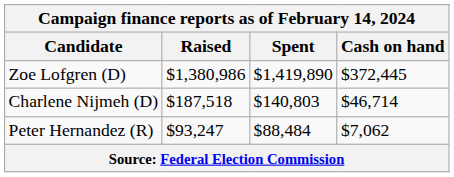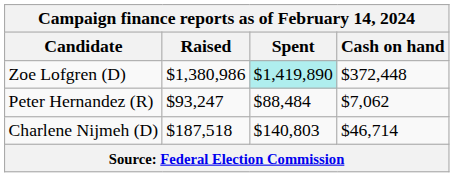Zoe Lofgren (D) | Spent: no background -> paleturquoise background
Zoe Lofgren (D) | Cash on hand: $372,445 -> $372,448
rows swapped: Charlene Nijmeh (D) <-> Peter Hernandez (R)
